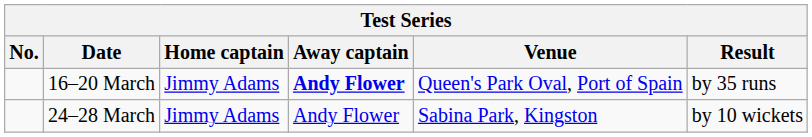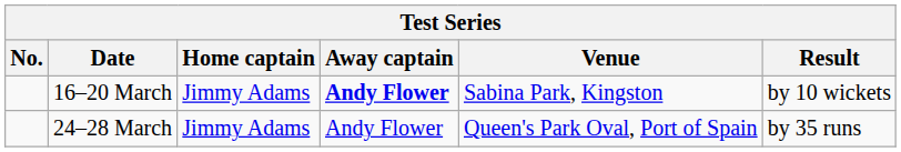16–20 March | Venue: Queen's Park Oval, Port of Spain -> Sabina Park, Kingston
16–20 March | Result: by 35 runs -> by 10 wickets
24–28 March | Venue: Sabina Park, Kingston -> Queen's Park Oval, Port of Spain
24–28 March | Result: by 10 wickets -> by 35 runs
